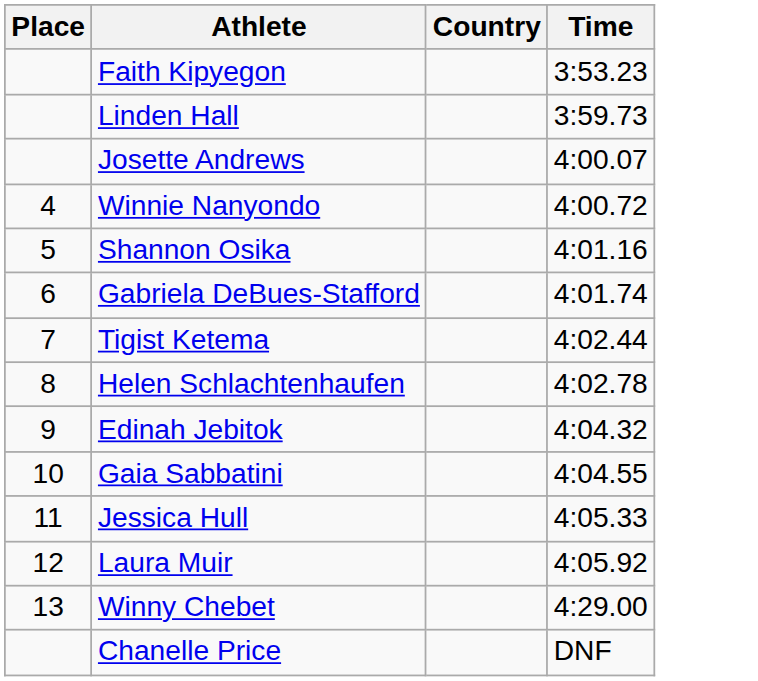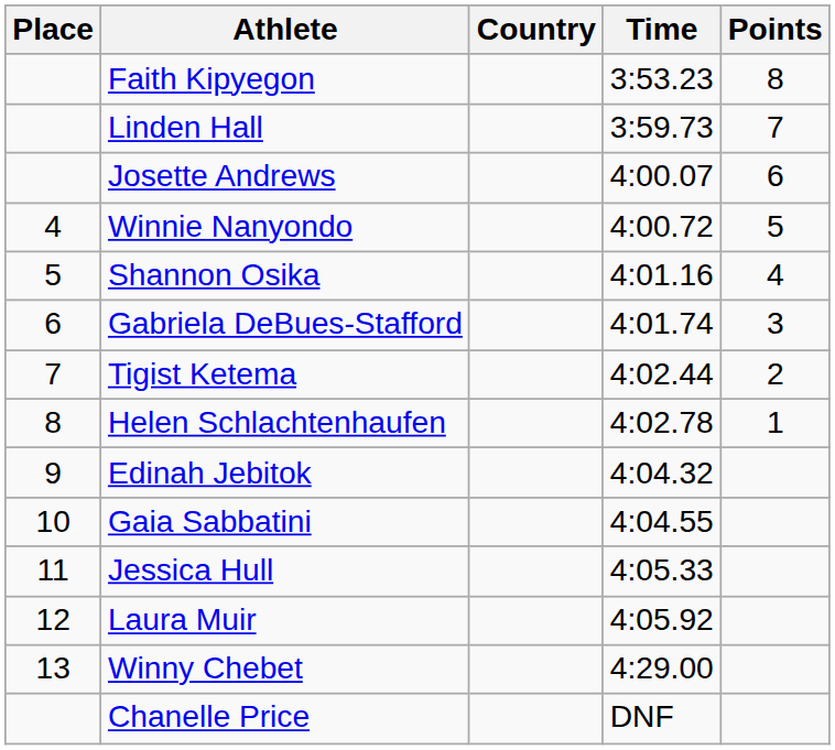+ column: Points | 8 | 7 | 6 | 5 | 4 | 3 | 2 | 1
